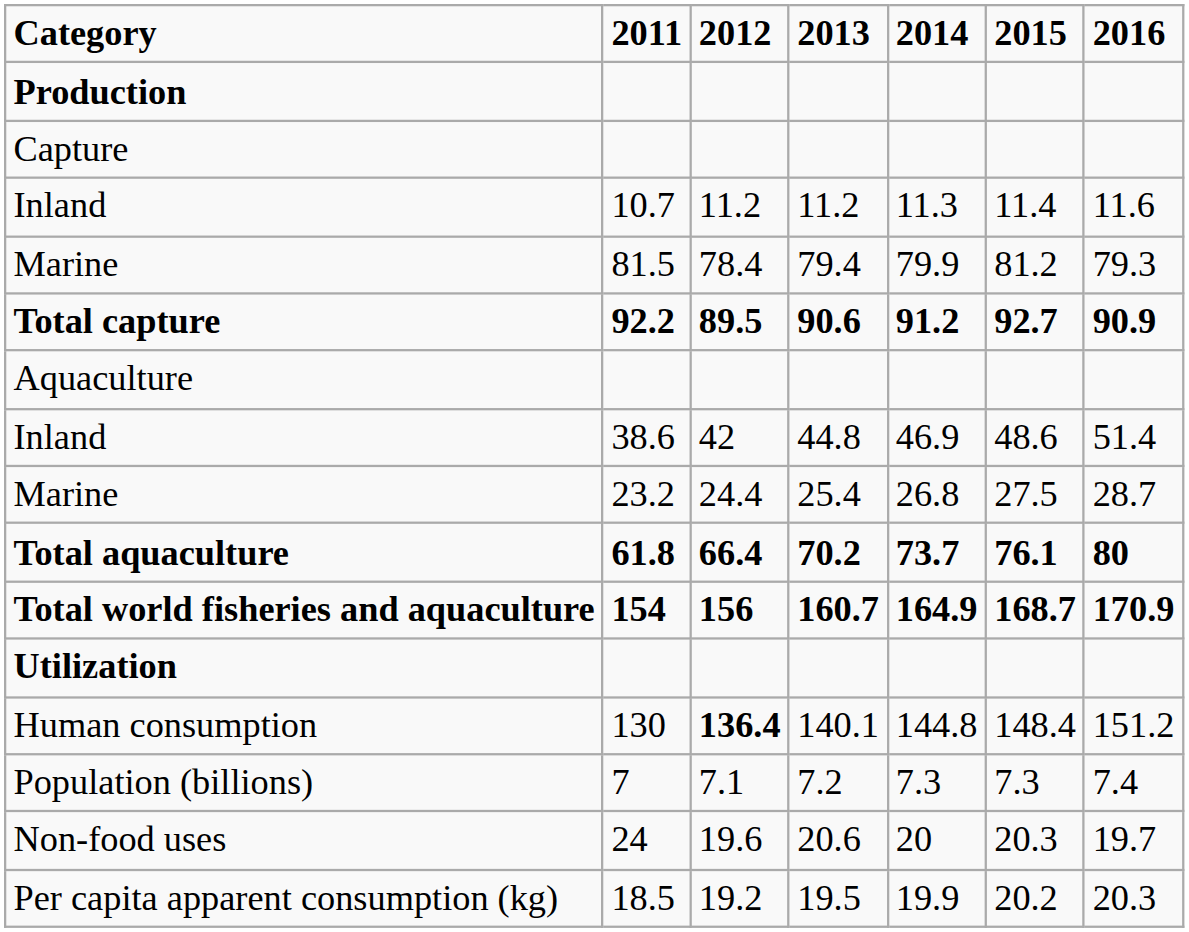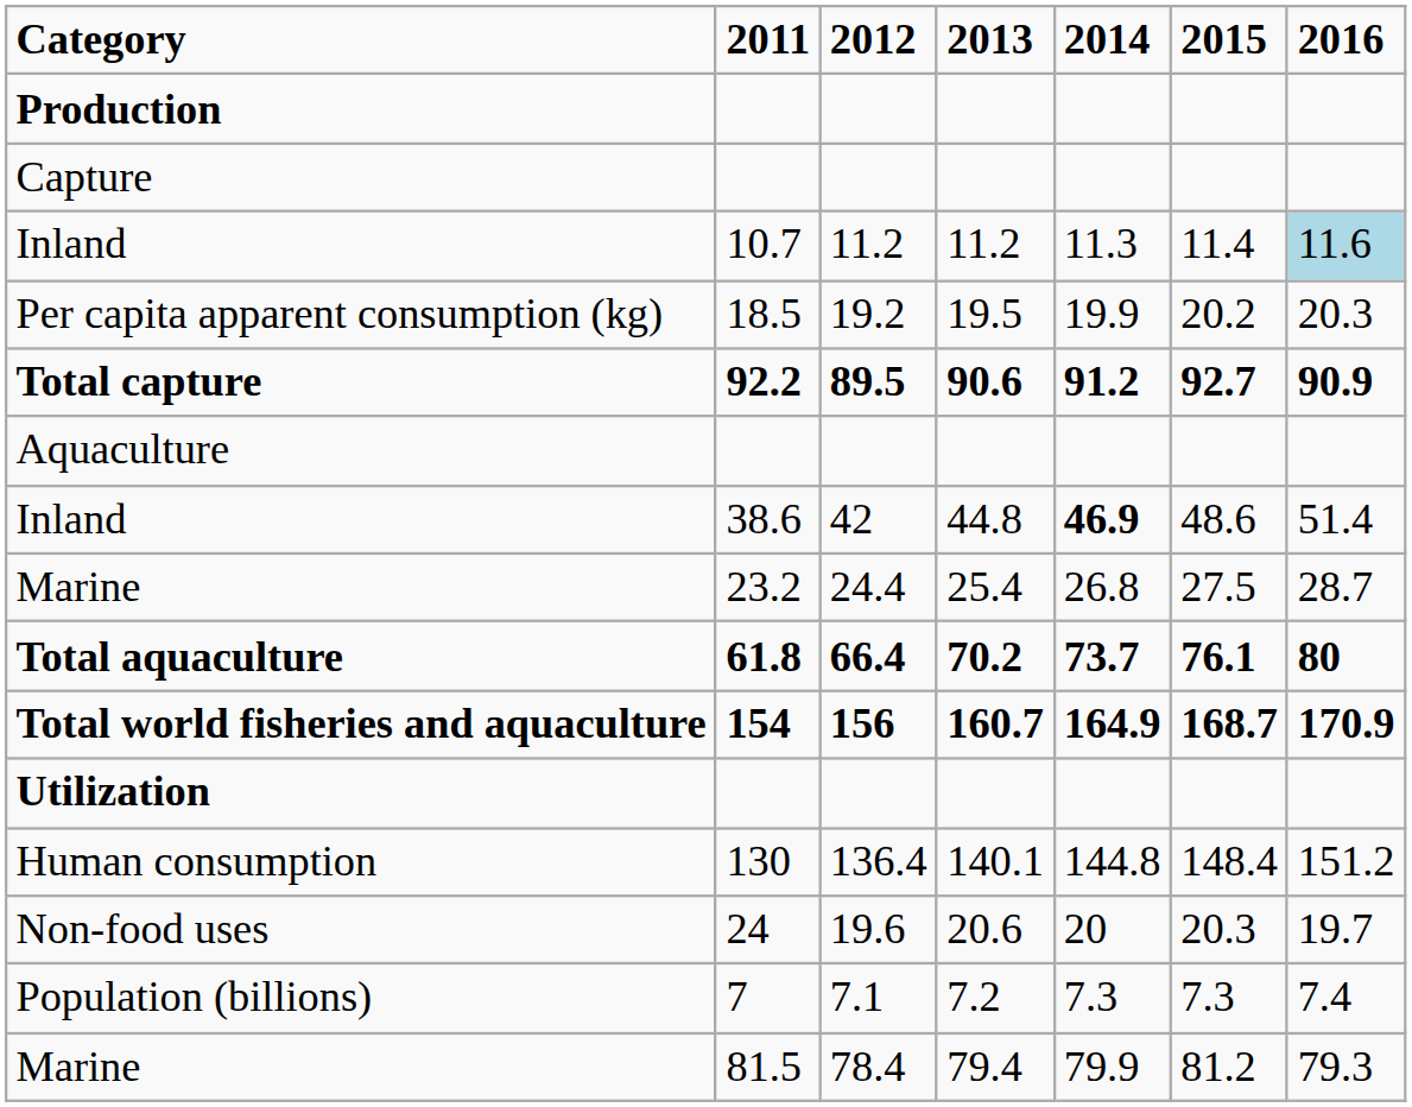Inland / 10.7 | 2016: no background -> lightblue background
rows swapped: Marine / 81.5 <-> Per capita apparent consumption (kg)
Inland / 38.6 | 2014: normal -> bold
Human consumption | 2012: bold -> normal
rows swapped: Non-food uses <-> Population (billions)
